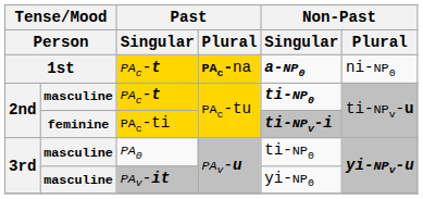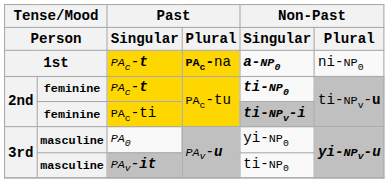2nd / PAc-t | column 2: masculine -> feminine
PA0 | Non-Past / Singular: ti-NP0 -> yi-NP0
PAv-it | Non-Past / Singular: yi-NP0 -> ti-NP0
